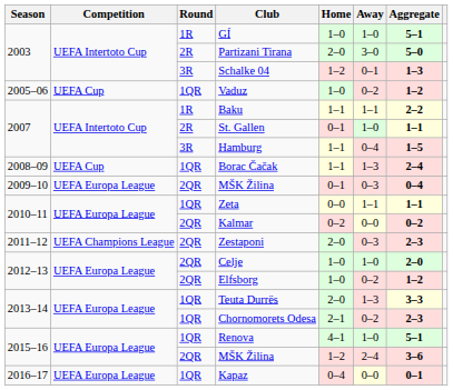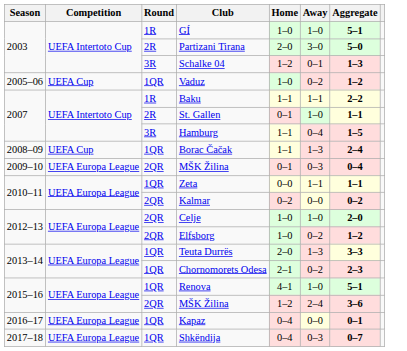- row: 2011–12 | UEFA Champions League | 2QR | Zestaponi | 2–0 | 0–3 | 2–3
+ row: 2017–18 | UEFA Europa League | 1QR | Shkëndija | 0–4 | 0–3 | 0–7
